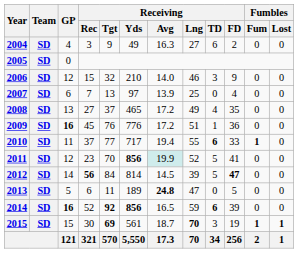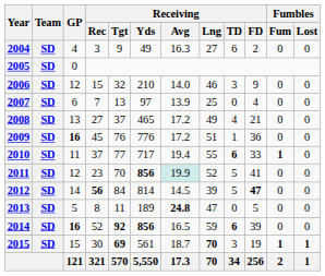2008 | Receiving / FD: 35 -> 21
2013 | Receiving / Rec: 6 -> 8
